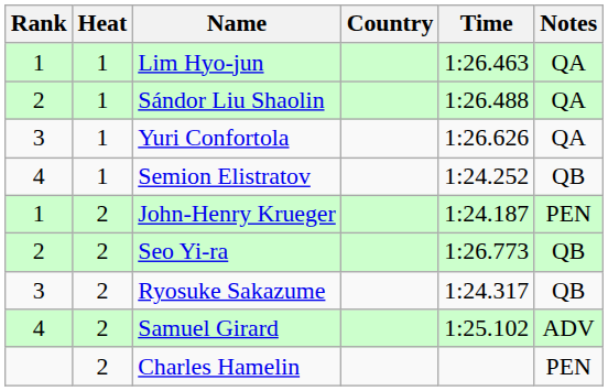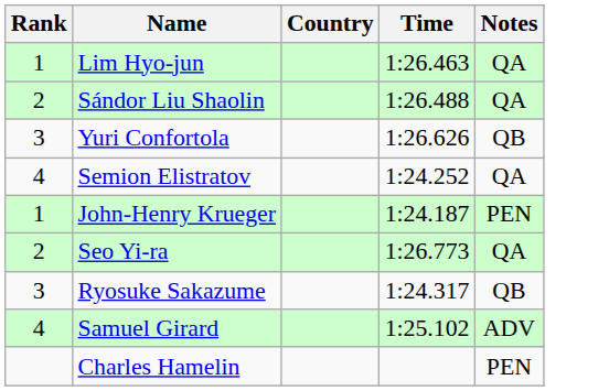- column: Heat | 1 | 1 | 1 | 1 | 2 | 2 | 2 | 2 | 2
Yuri Confortola | Notes: QA -> QB
Semion Elistratov | Notes: QB -> QA
Seo Yi-ra | Notes: QB -> QA
